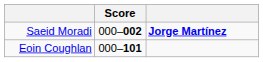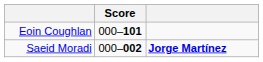rows swapped: Saeid Moradi <-> Eoin Coughlan
